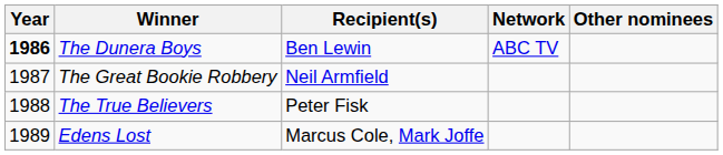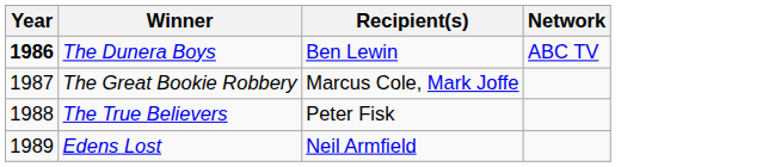- column: Other nominees
The Great Bookie Robbery | Recipient(s): Neil Armfield -> Marcus Cole, Mark Joffe
Edens Lost | Recipient(s): Marcus Cole, Mark Joffe -> Neil Armfield
